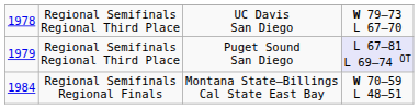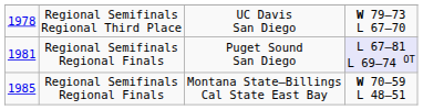Puget Sound San Diego | column 1: 1979 -> 1981
Puget Sound San Diego | column 2: Regional Semifinals Regional Third Place -> Regional Semifinals Regional Finals
Montana State–Billings Cal State East Bay | column 1: 1984 -> 1985
